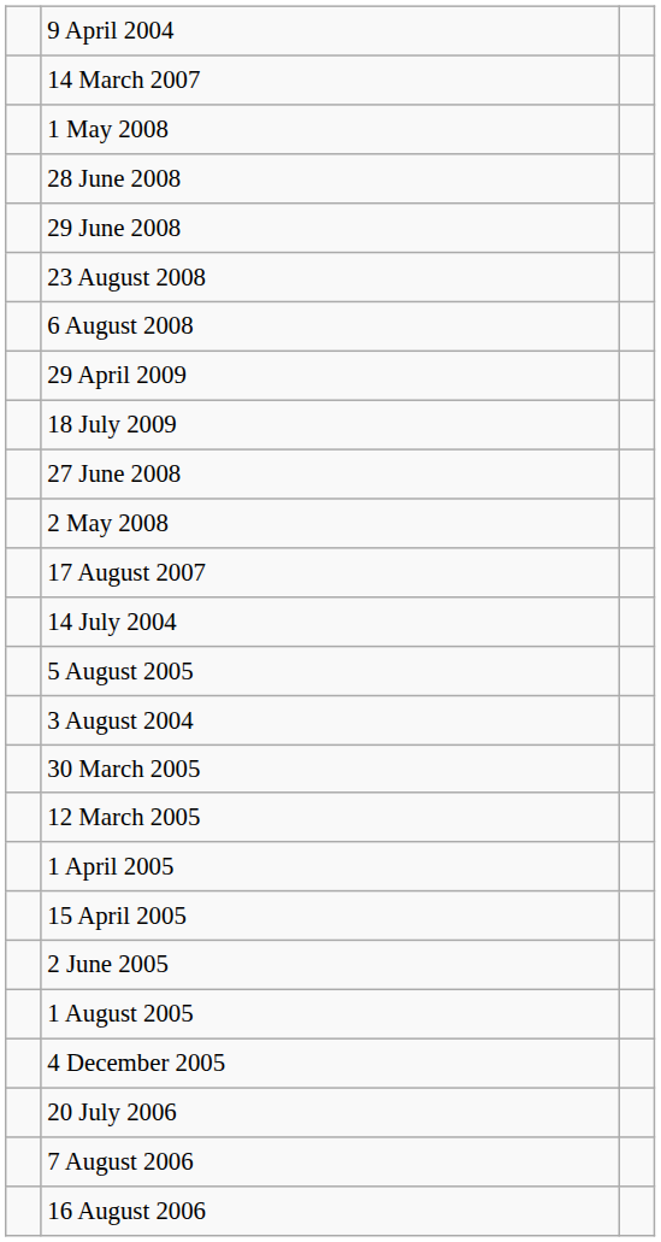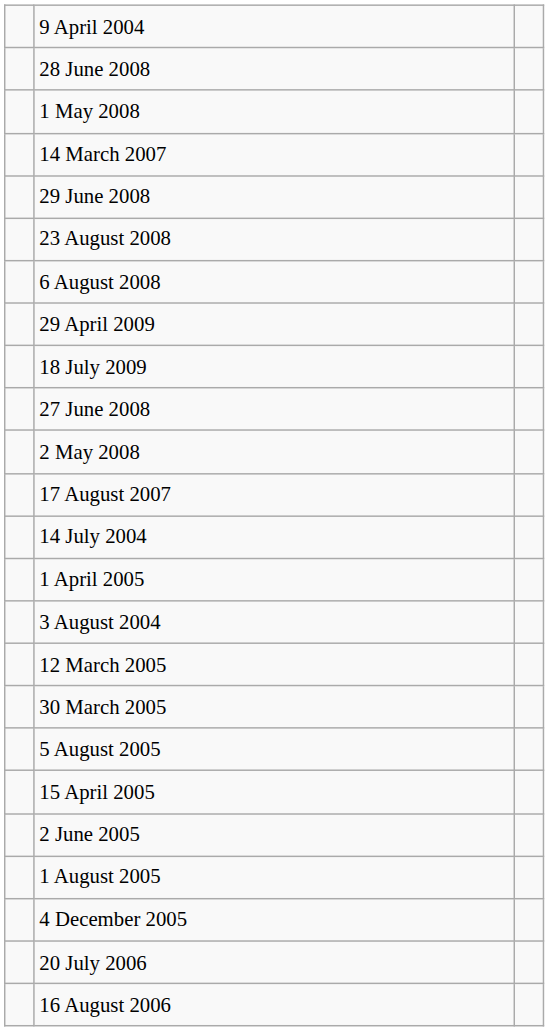rows swapped: 14 March 2007 <-> 28 June 2008
rows swapped: 5 August 2005 <-> 1 April 2005
rows swapped: 12 March 2005 <-> 30 March 2005
- row: 7 August 2006
